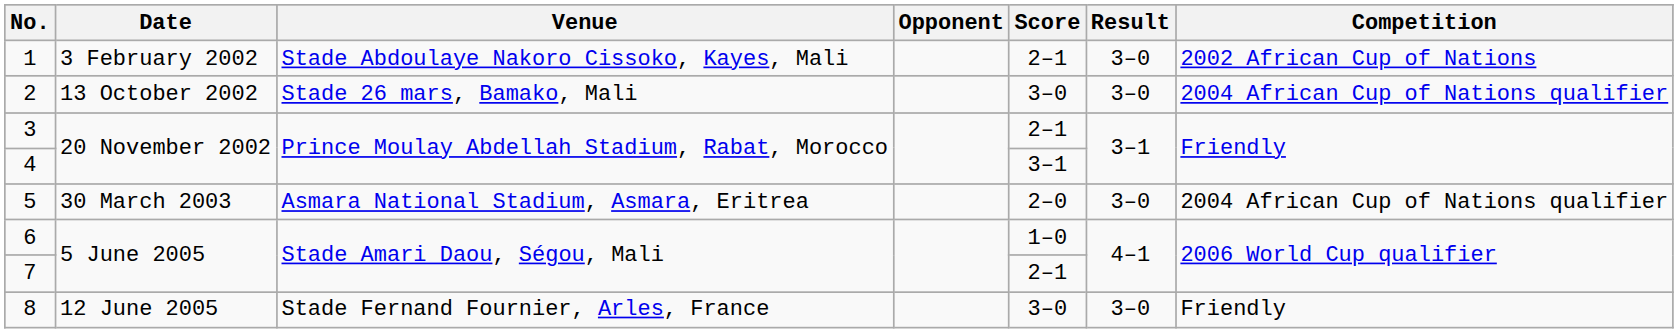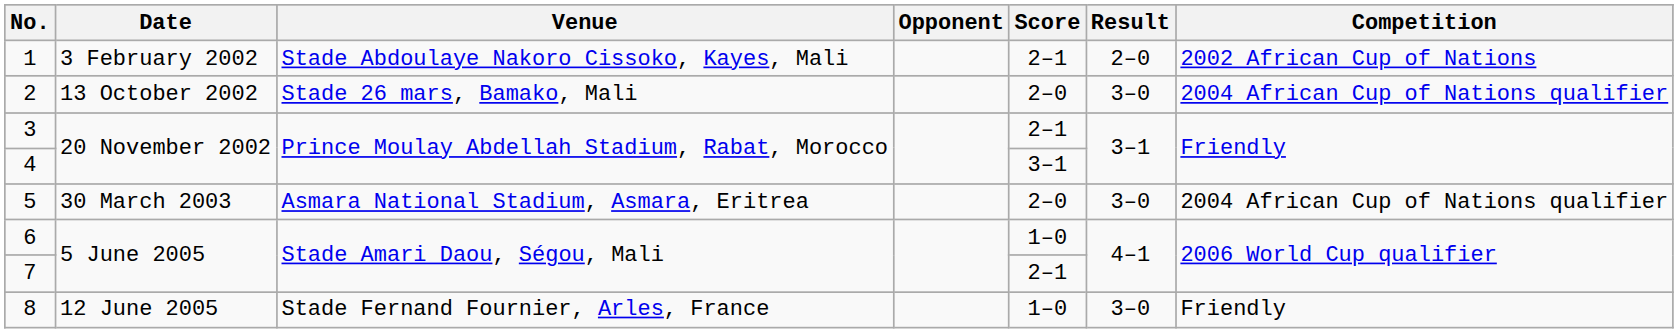1 | Result: 3–0 -> 2–0
2 | Score: 3–0 -> 2–0
8 | Score: 3–0 -> 1–0
